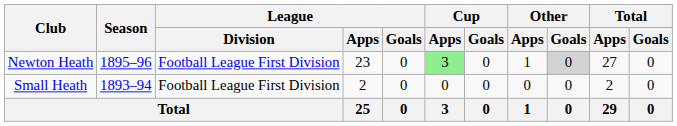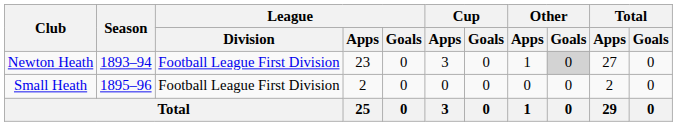Newton Heath | Season: 1895–96 -> 1893–94
Newton Heath | Cup / Apps: lightgreen background -> no background
Small Heath | Season: 1893–94 -> 1895–96
